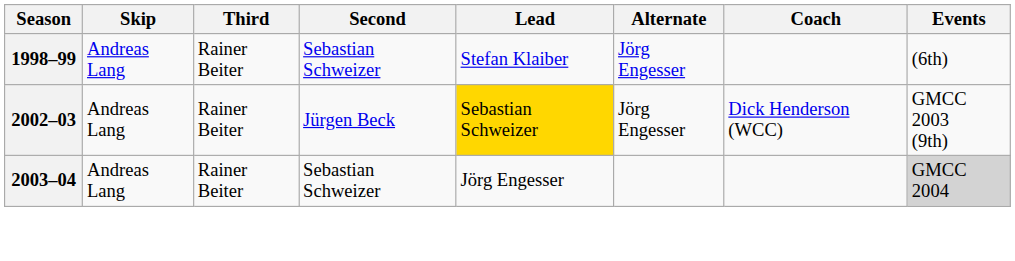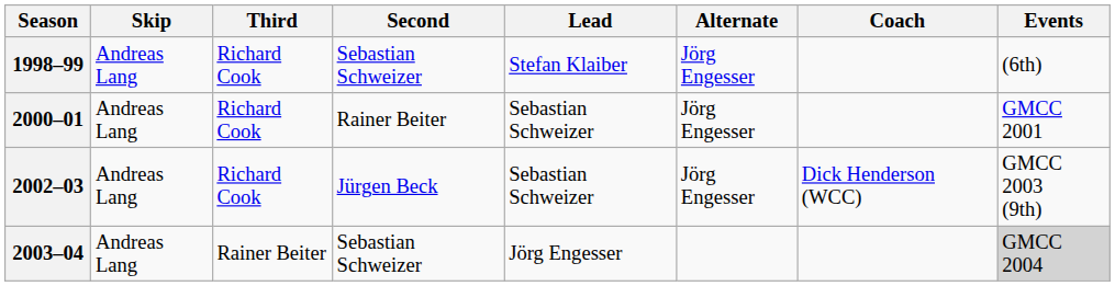1998–99 | Third: Rainer Beiter -> Richard Cook
+ row: 2000–01 | Andreas Lang | Richard Cook | Rainer Beiter | Sebastian Schweizer | Jörg Engesser | GMCC 2001
2002–03 | Third: Rainer Beiter -> Richard Cook
2002–03 | Lead: gold background -> no background
